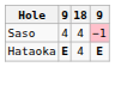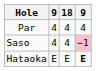+ row: Par | 4 | 4 | 4
Hataoka | column 2: bold -> normal
Hataoka | 18: 4 -> E
